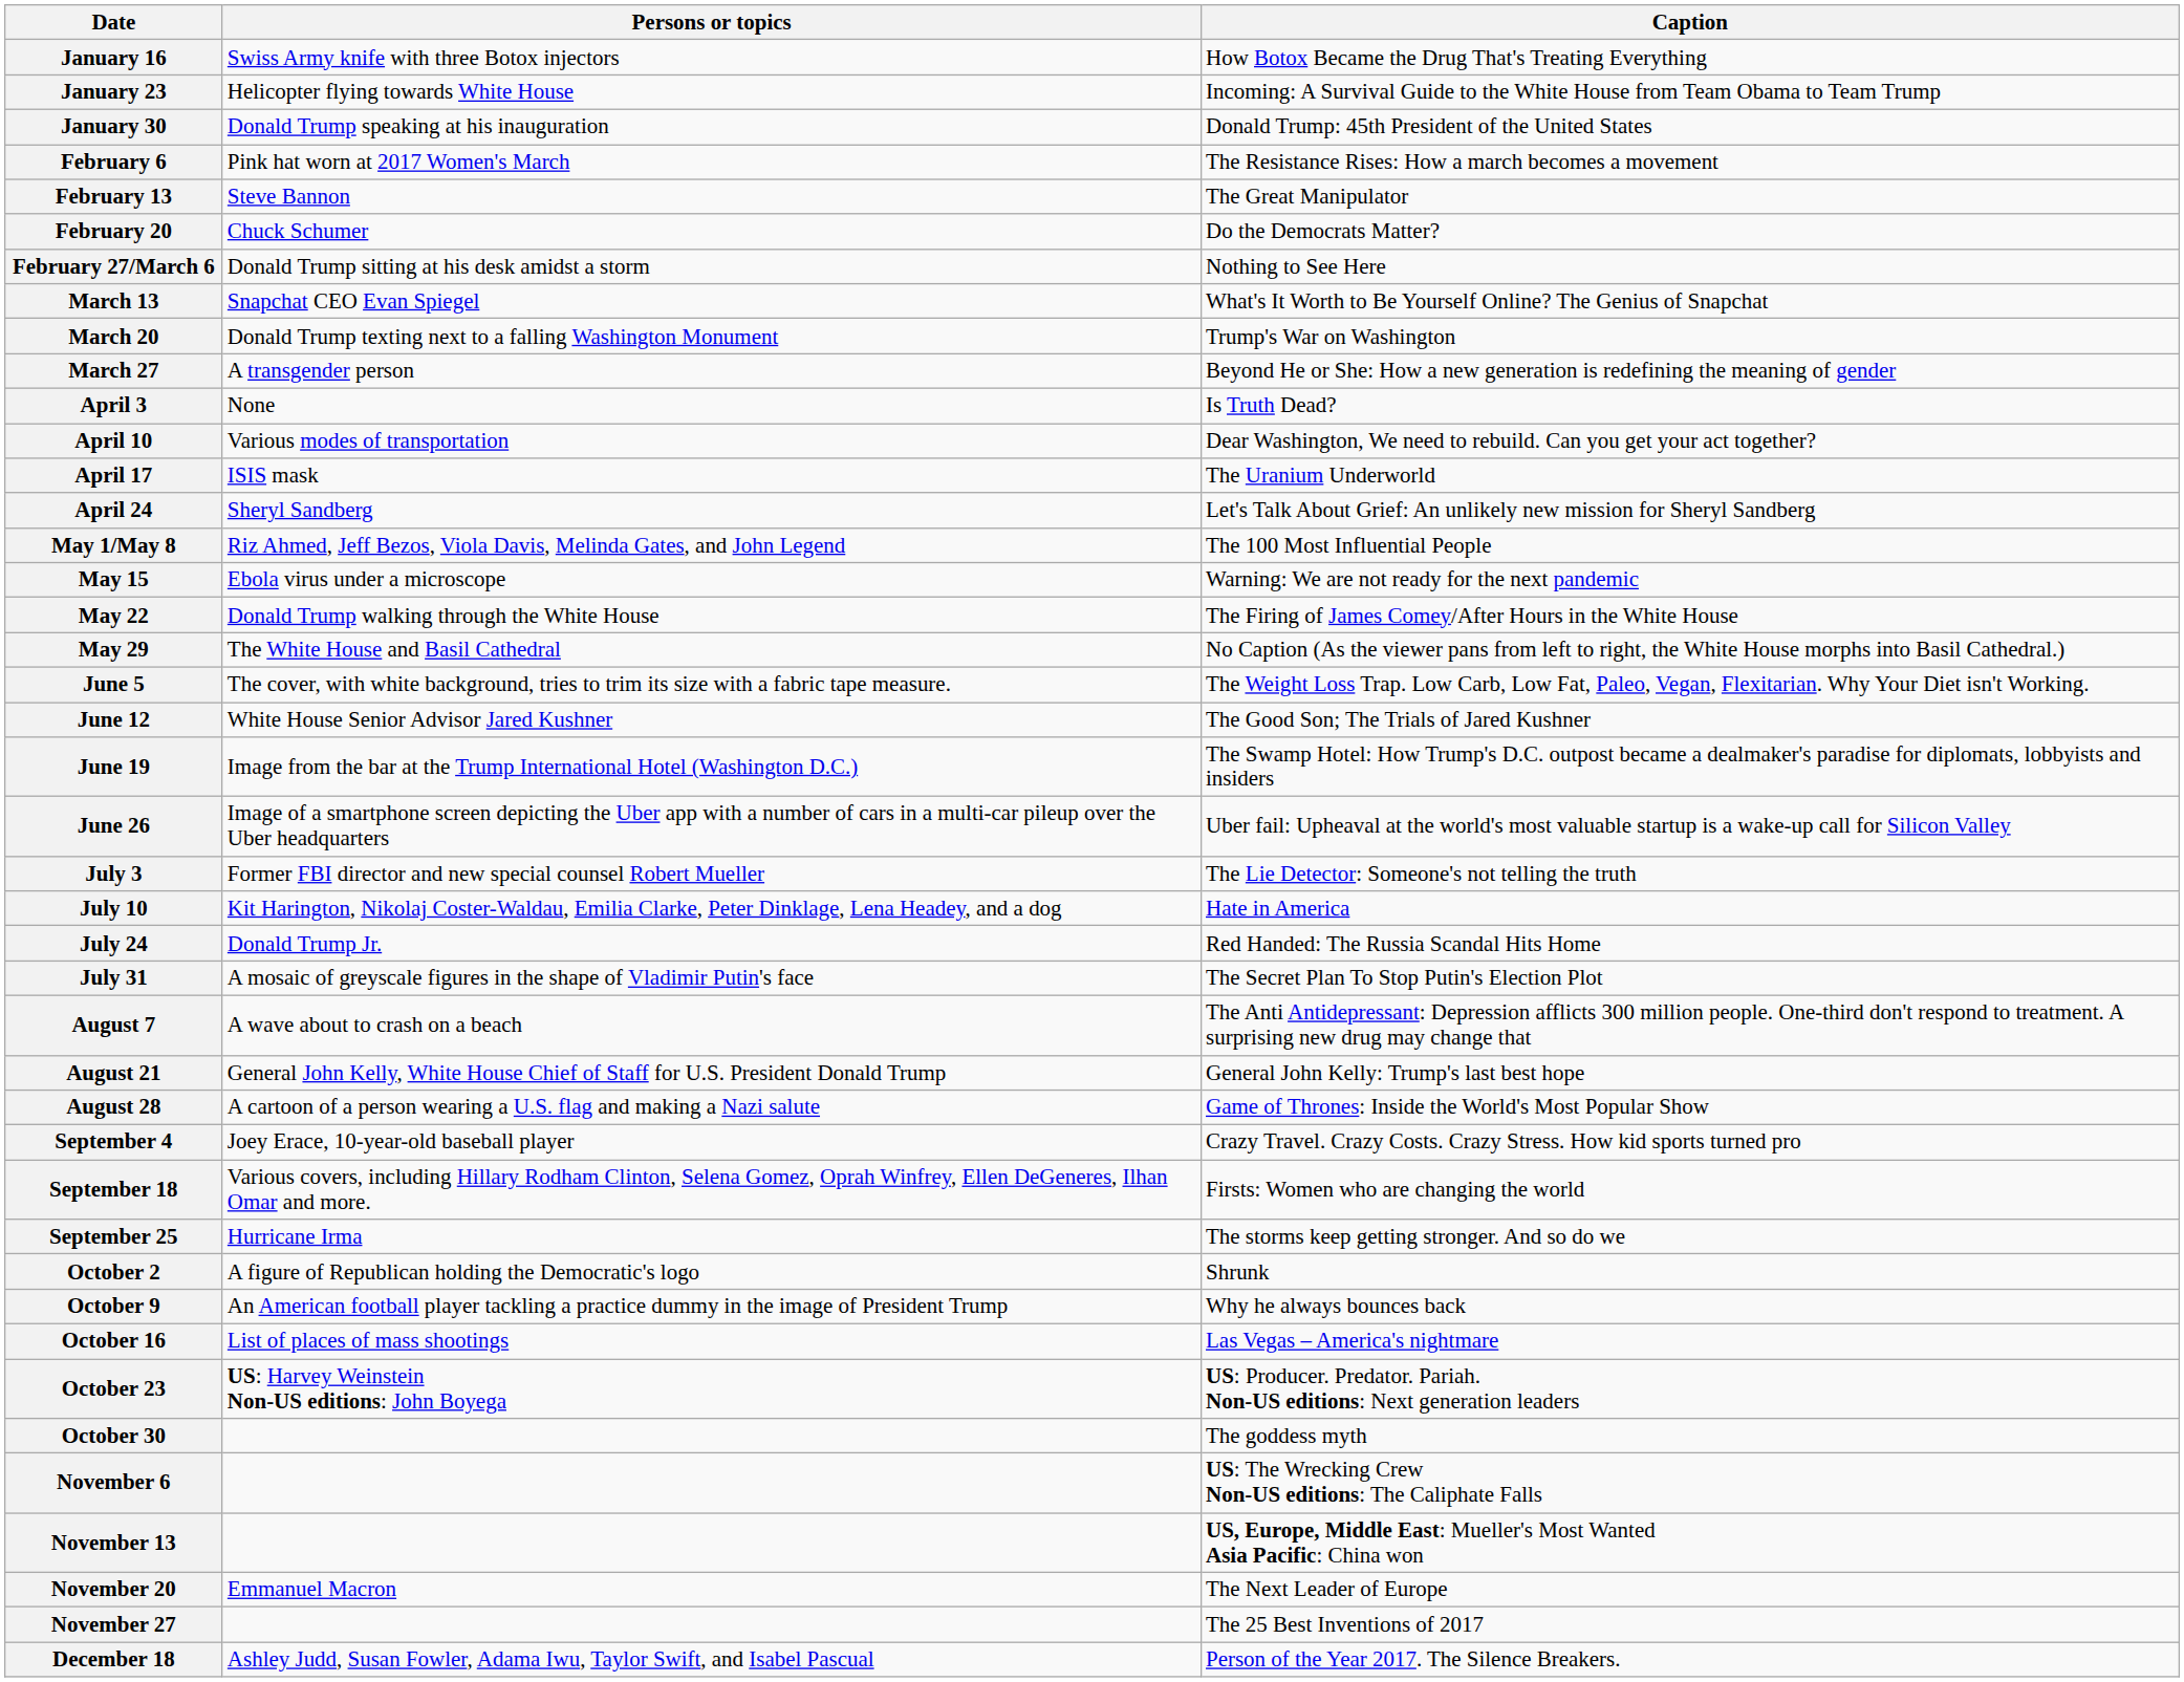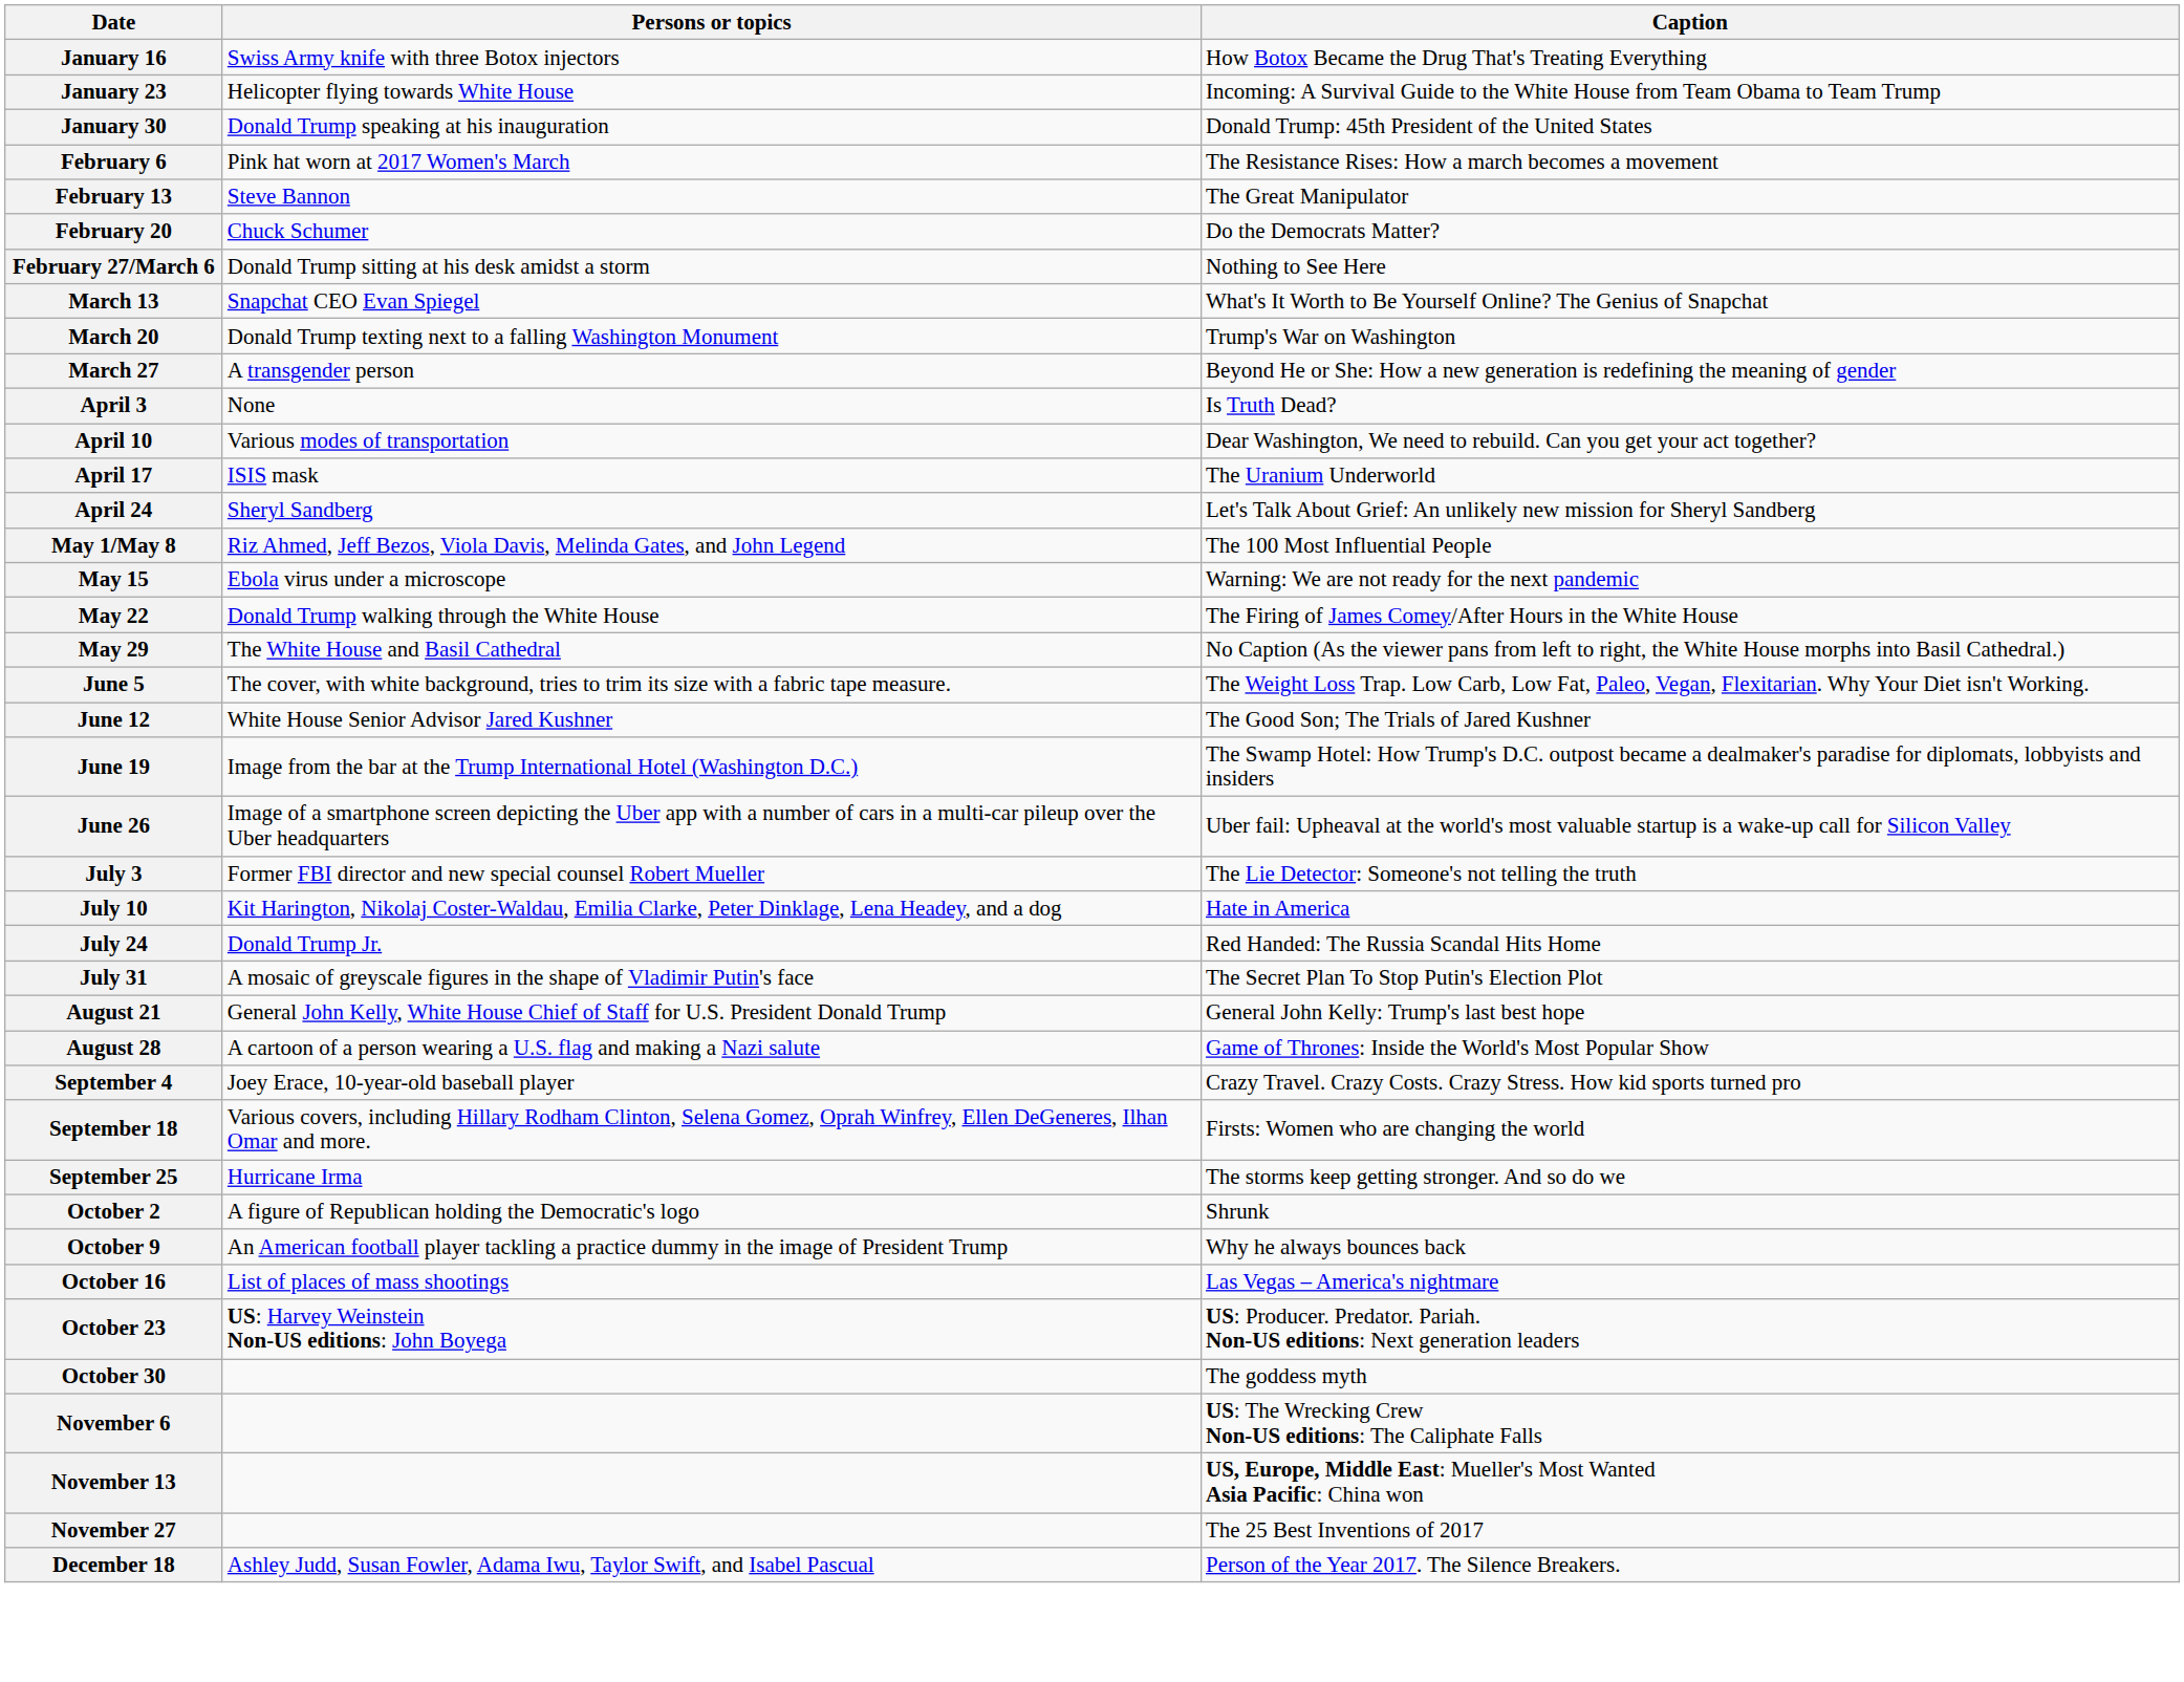- row: August 7 | A wave about to crash on a beach | The Anti Antidepressant: Depression afflicts 300 million people. One-third don't respond to treatment. A surprising new drug may change that
- row: November 20 | Emmanuel Macron | The Next Leader of Europe
